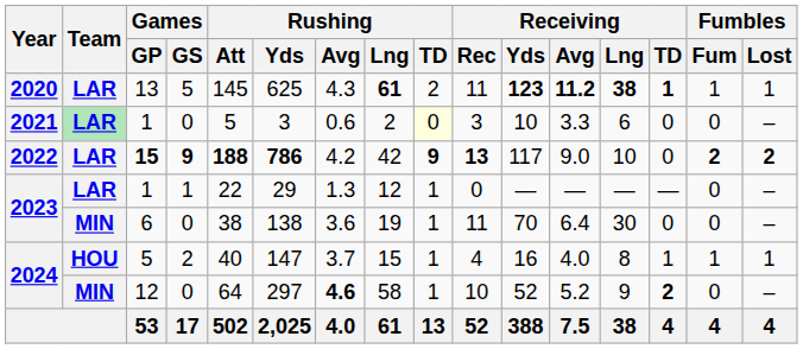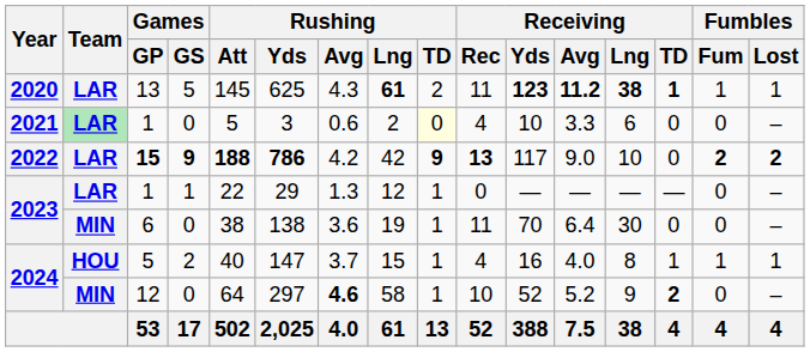2021 / 1 | Receiving / Rec: 3 -> 4
